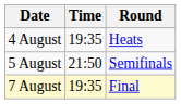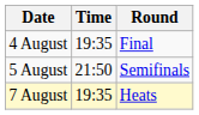4 August | Round: Heats -> Final
7 August | Round: Final -> Heats
